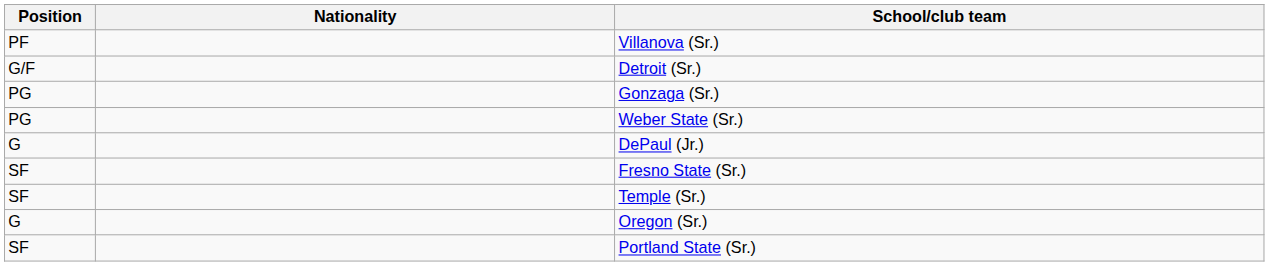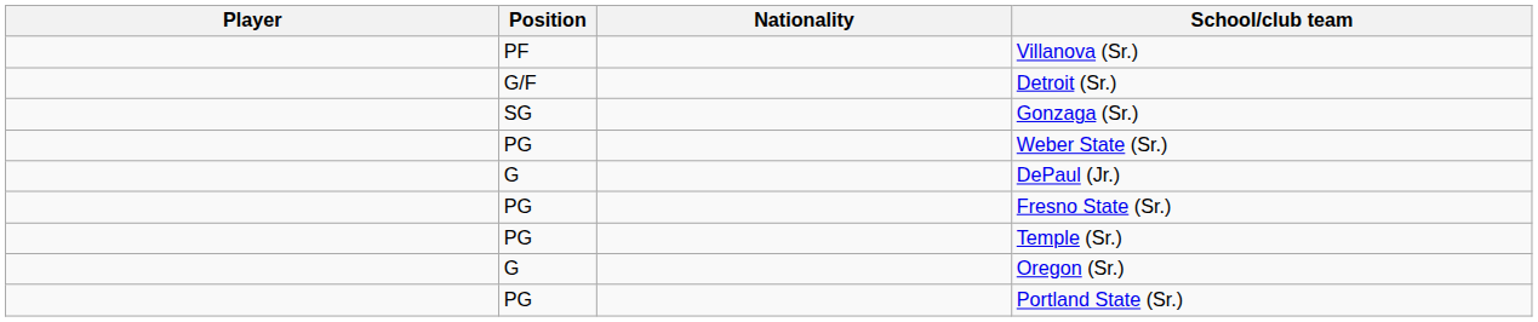+ column: Player
Gonzaga (Sr.) | Position: PG -> SG
Fresno State (Sr.) | Position: SF -> PG
Temple (Sr.) | Position: SF -> PG
Portland State (Sr.) | Position: SF -> PG
